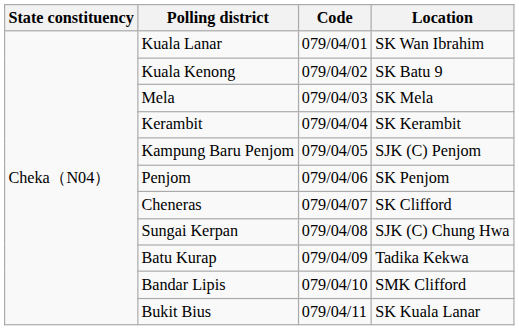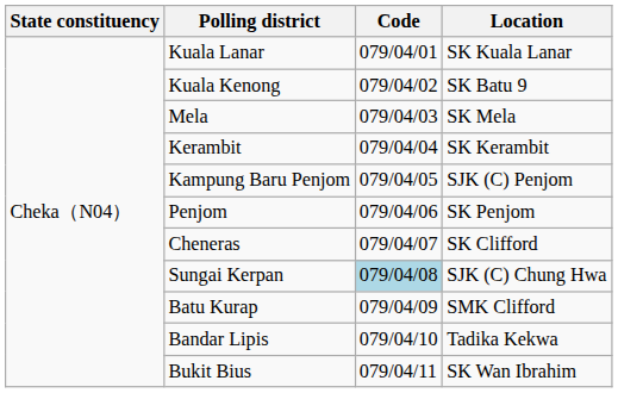Kuala Lanar | Location: SK Wan Ibrahim -> SK Kuala Lanar
Sungai Kerpan | Code: no background -> lightblue background
Batu Kurap | Location: Tadika Kekwa -> SMK Clifford
Bandar Lipis | Location: SMK Clifford -> Tadika Kekwa
Bukit Bius | Location: SK Kuala Lanar -> SK Wan Ibrahim
